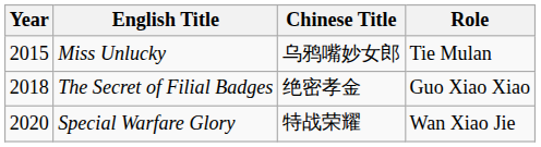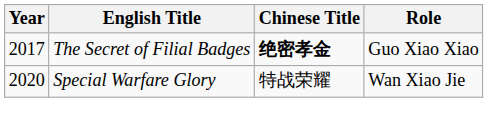- row: 2015 | Miss Unlucky | 乌鸦嘴妙女郎 | Tie Mulan
The Secret of Filial Badges | Year: 2018 -> 2017
The Secret of Filial Badges | Chinese Title: normal -> bold
